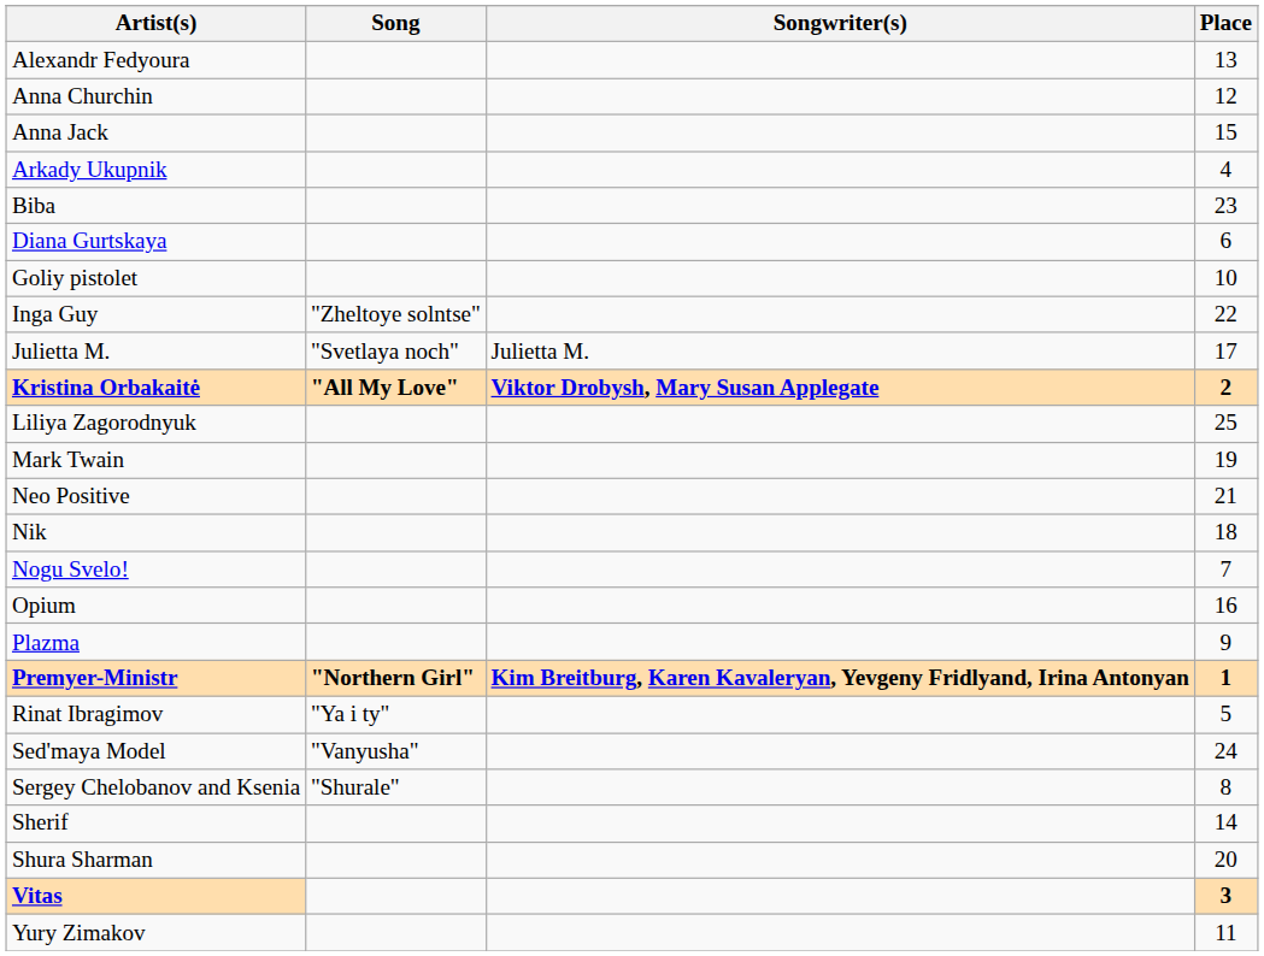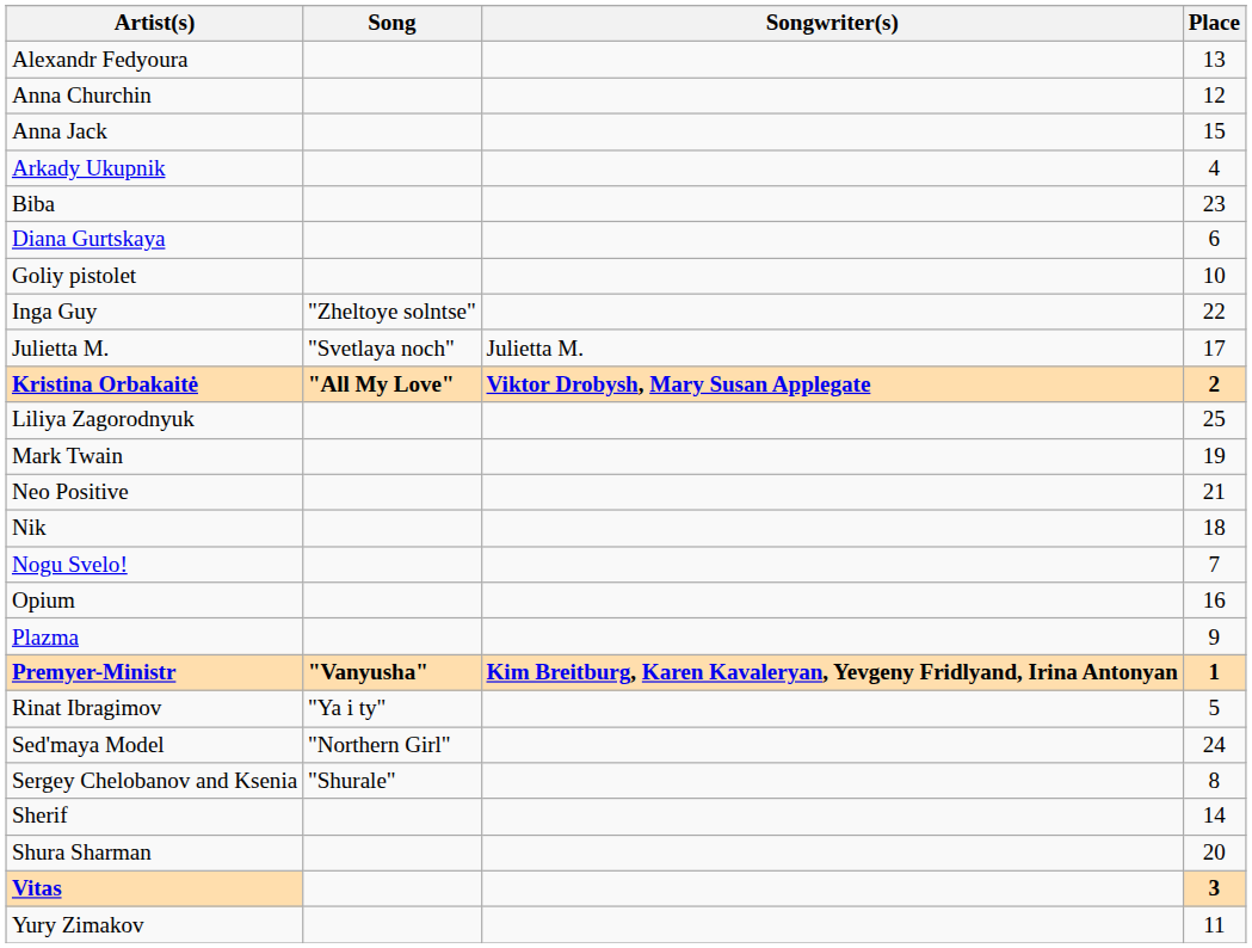Premyer-Ministr | Song: "Northern Girl" -> "Vanyusha"
Sed'maya Model | Song: "Vanyusha" -> "Northern Girl"
